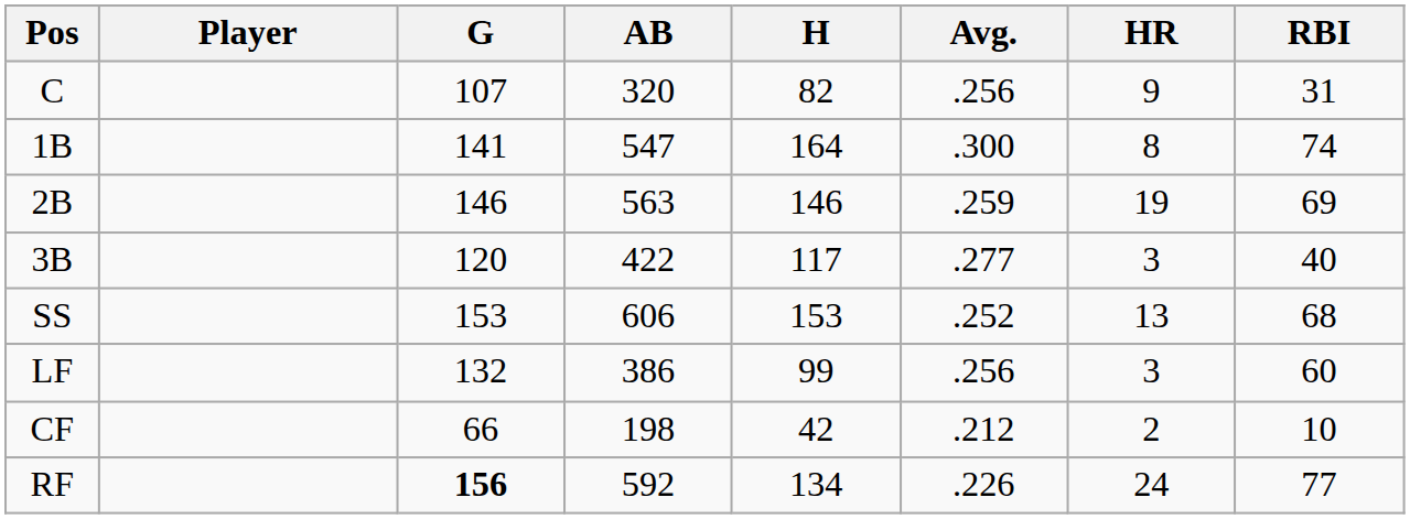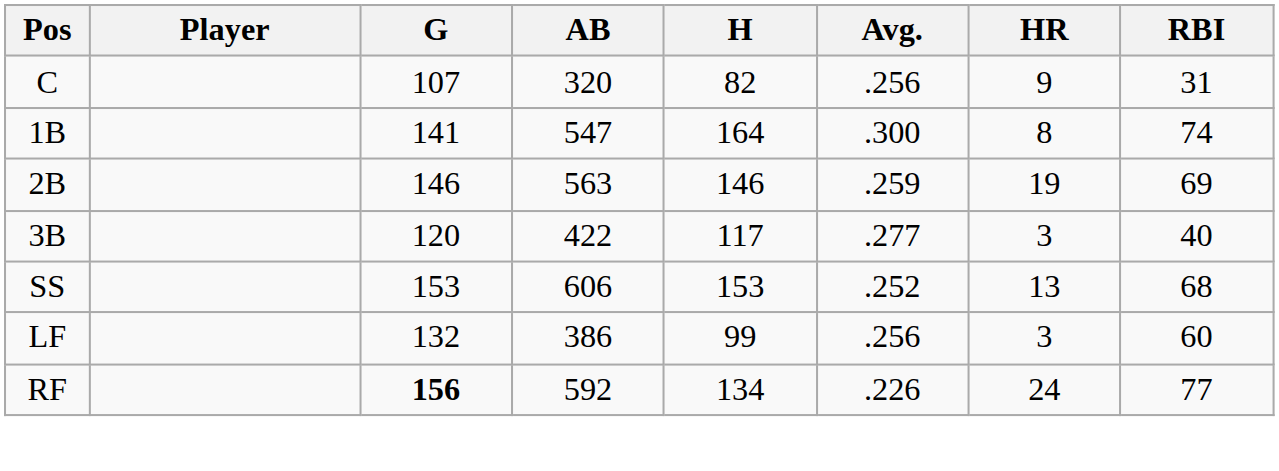- row: CF | 66 | 198 | 42 | .212 | 2 | 10
